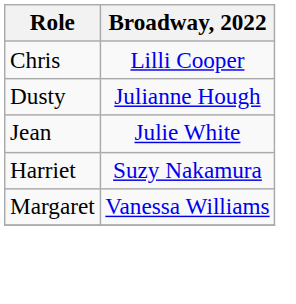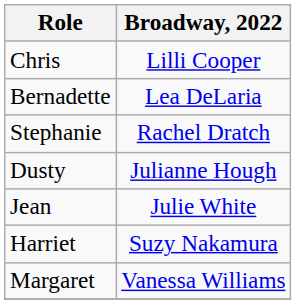+ row: Bernadette | Lea DeLaria
+ row: Stephanie | Rachel Dratch
